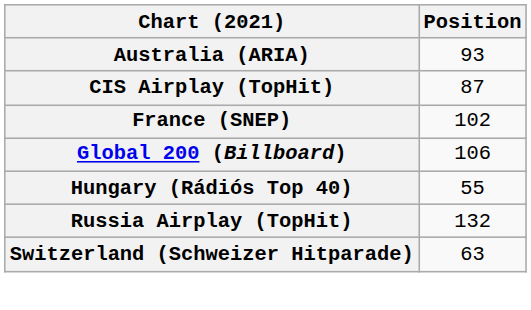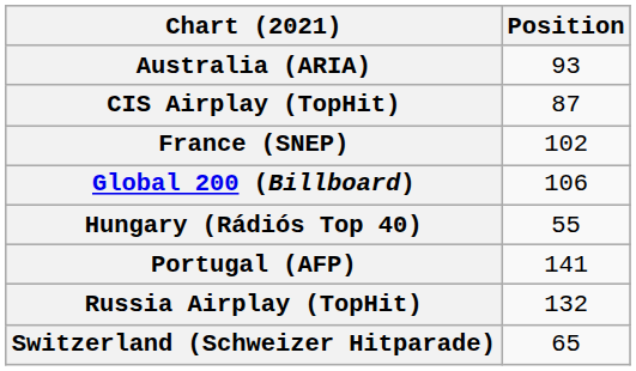+ row: Portugal (AFP) | 141
Switzerland (Schweizer Hitparade) | Position: 63 -> 65
